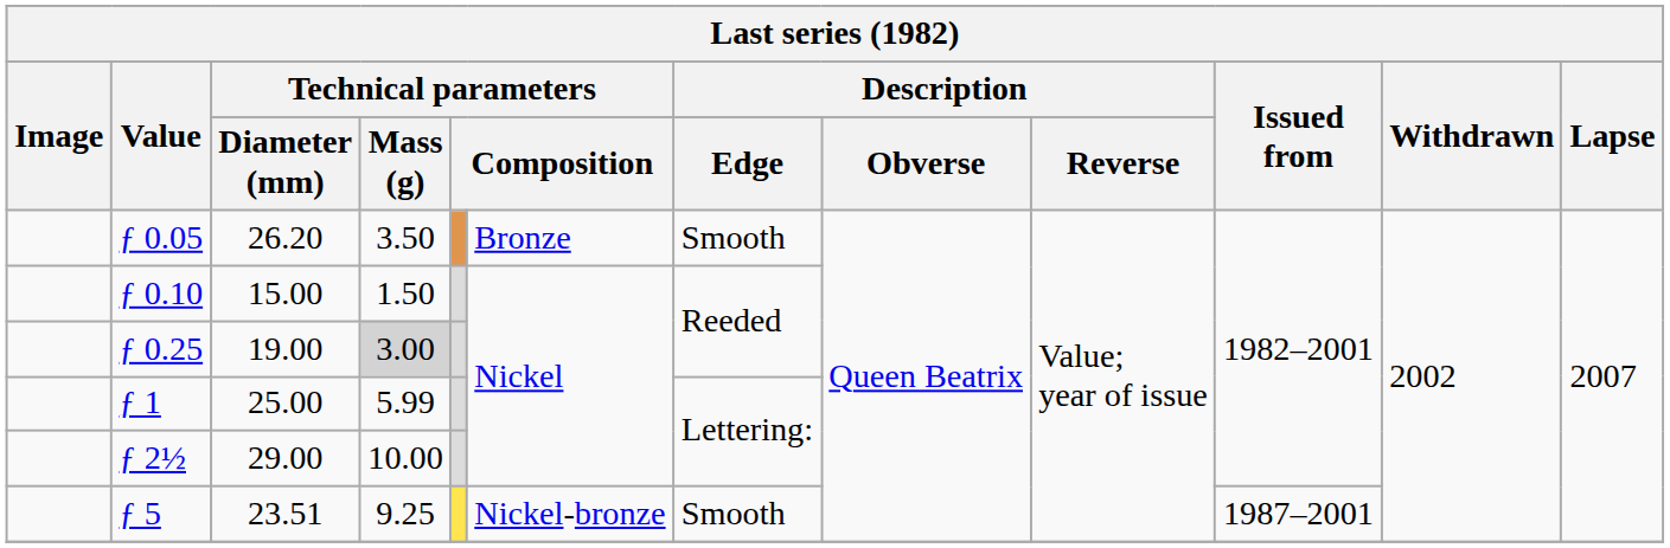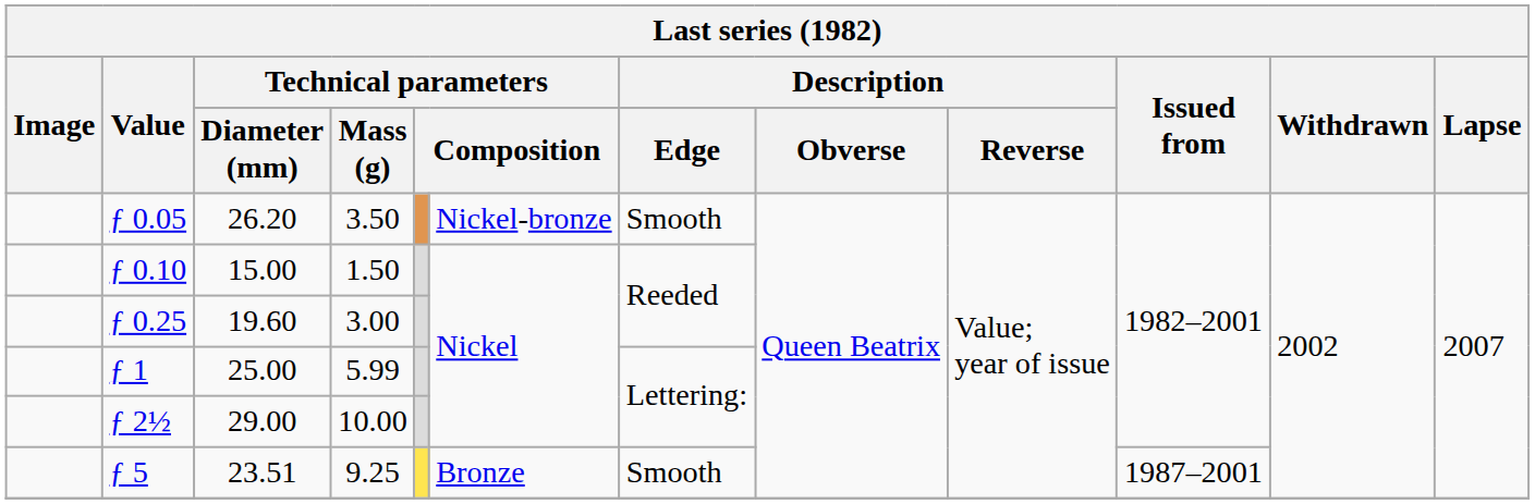ƒ 0.05 | column 6: Bronze -> Nickel-bronze
ƒ 0.25 | Technical parameters / Diameter (mm): 19.00 -> 19.60
ƒ 0.25 | Technical parameters / Mass (g): lightgrey background -> no background
ƒ 5 | column 6: Nickel-bronze -> Bronze
